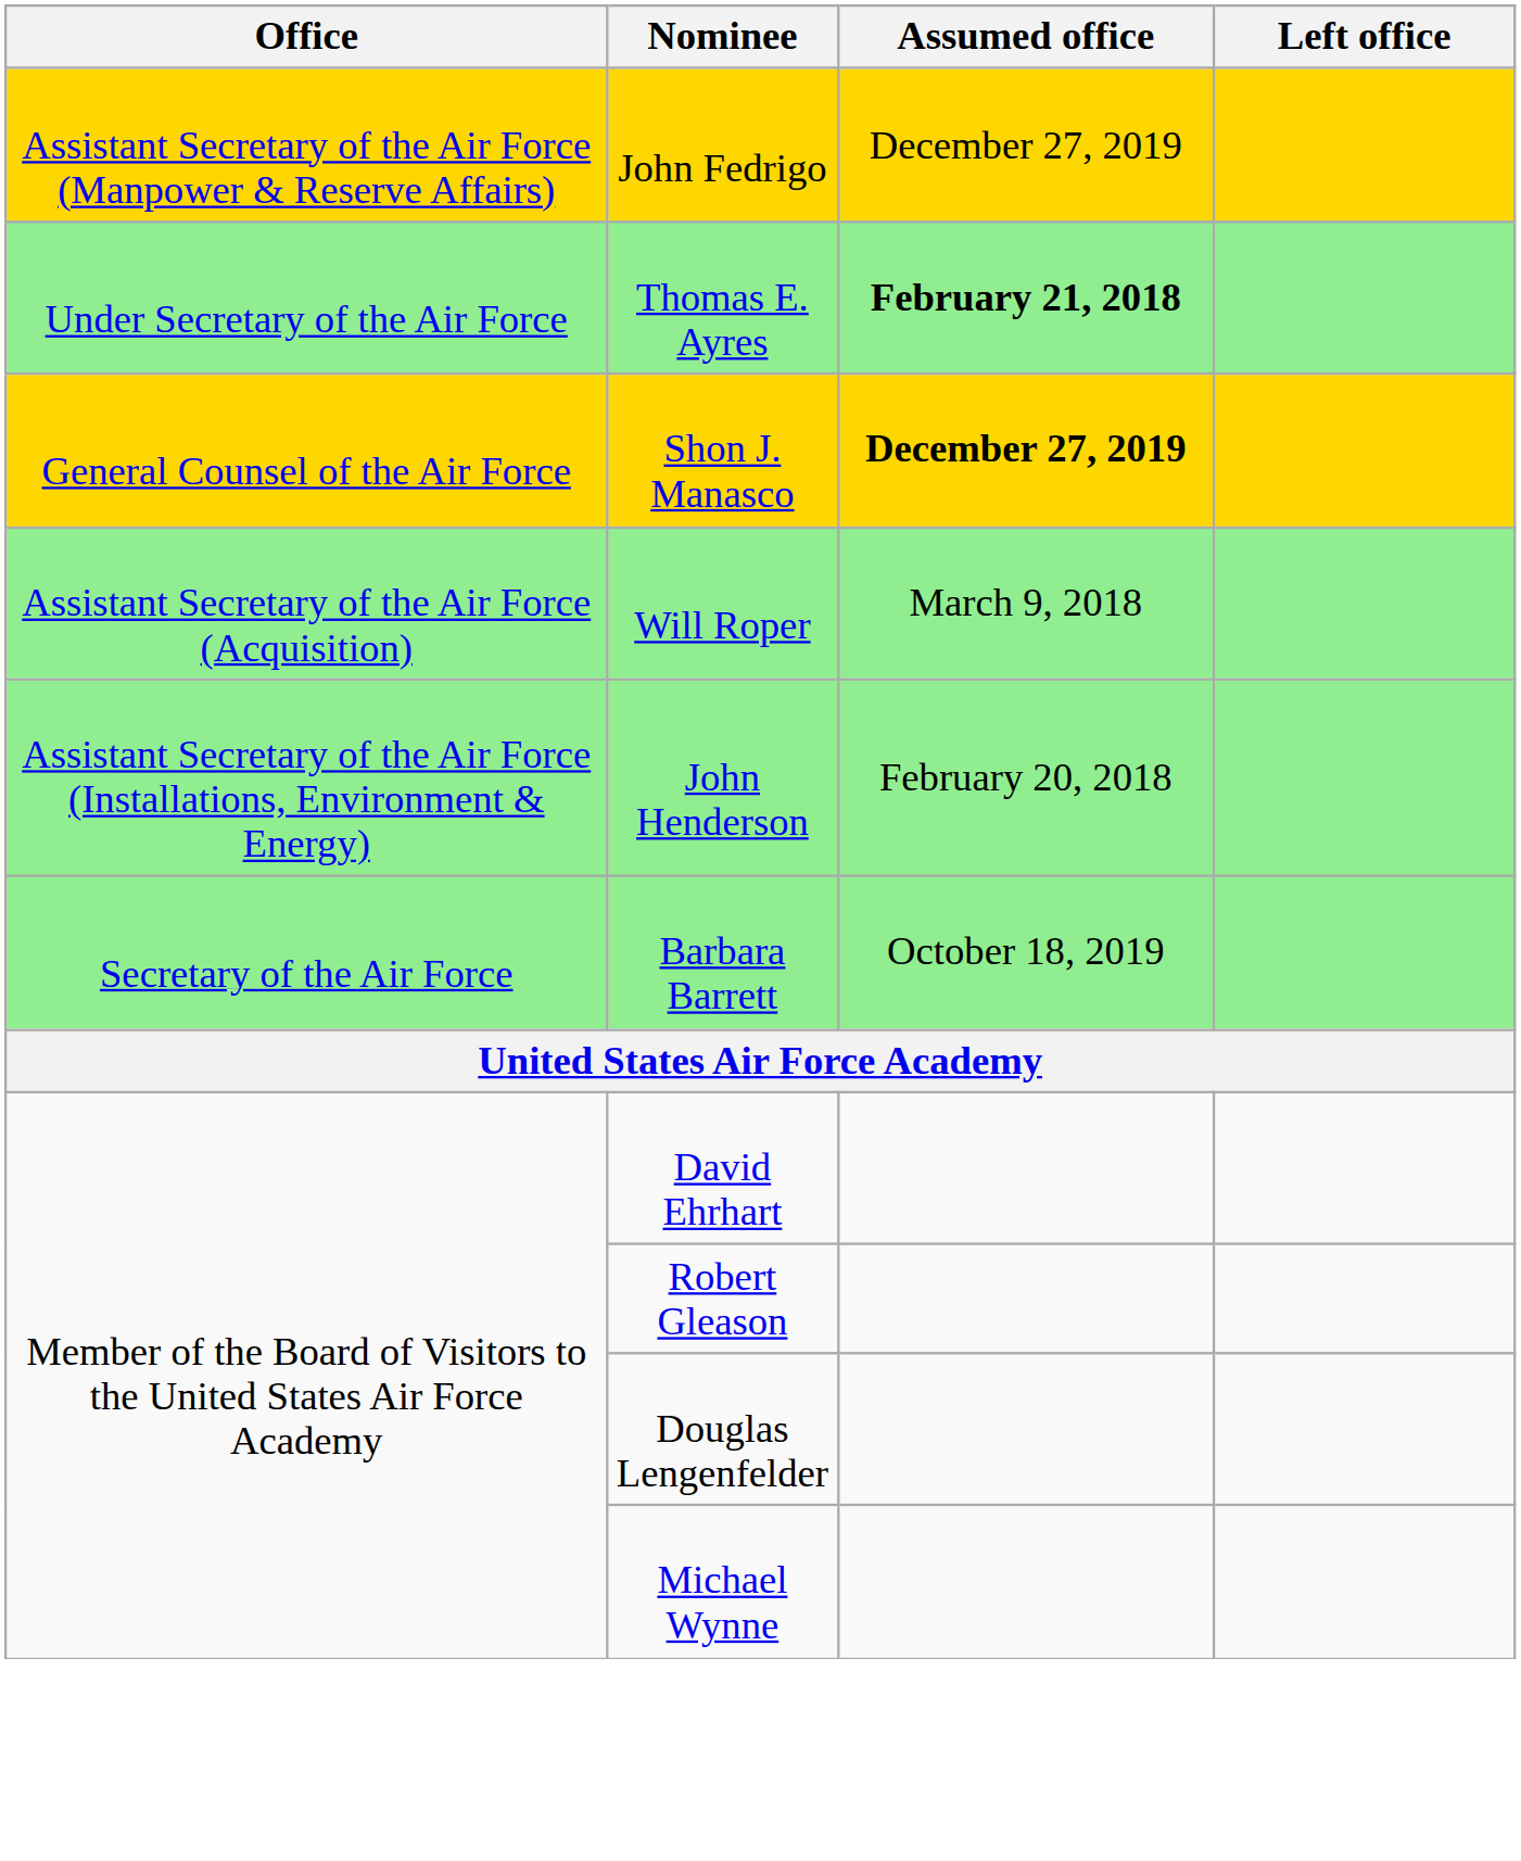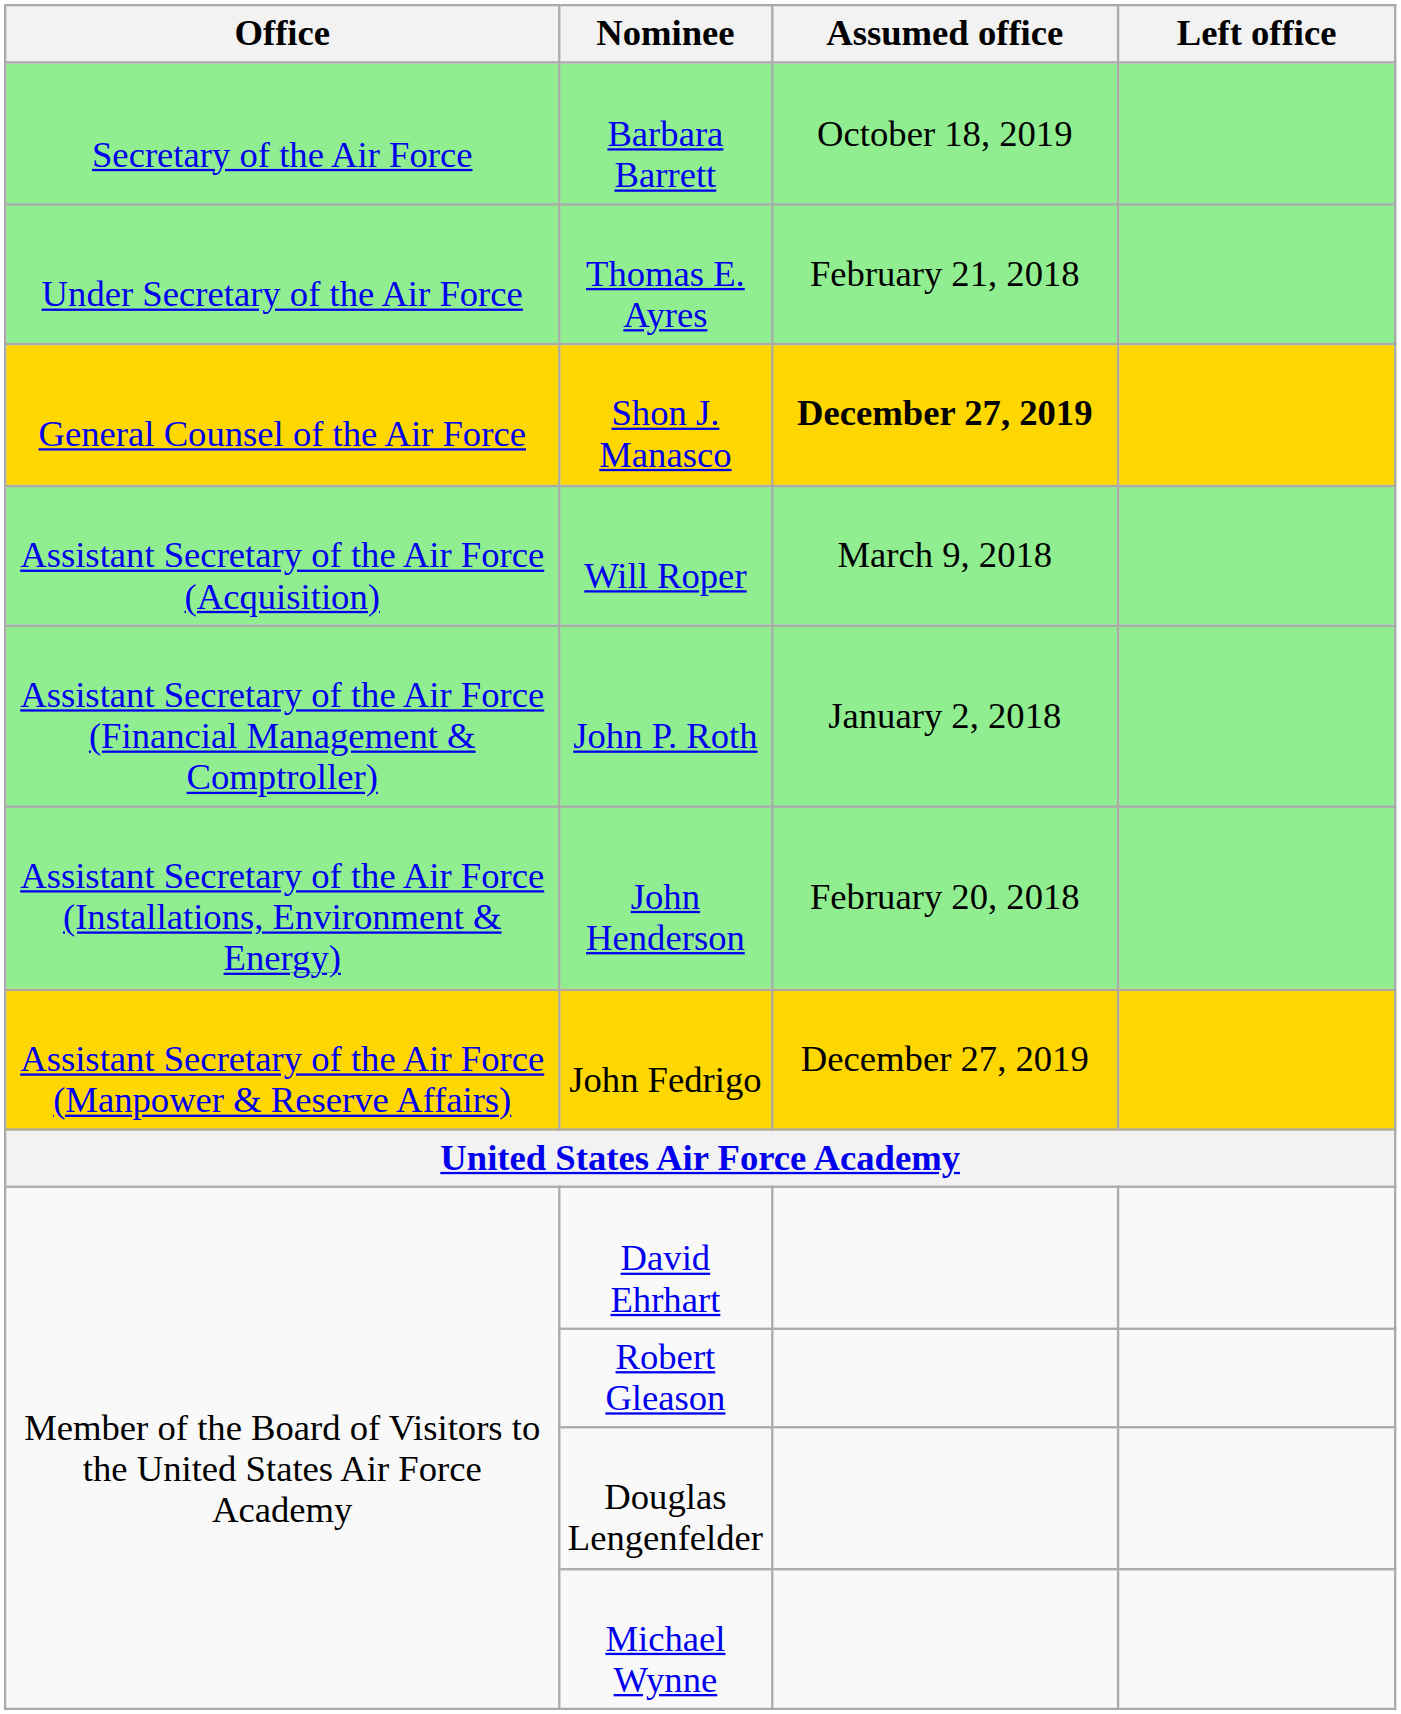rows swapped: Barbara Barrett <-> John Fedrigo
Thomas E. Ayres | Assumed office: bold -> normal
+ row: Assistant Secretary of the Air Force (Financial Management & Comptroller) | John P. Roth | January 2, 2018
